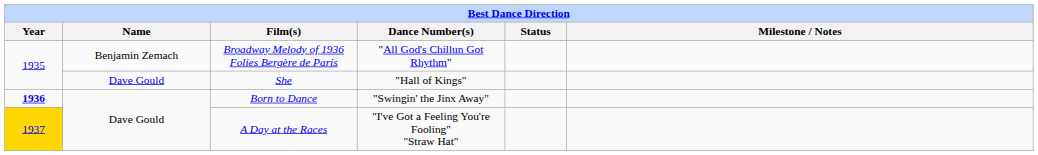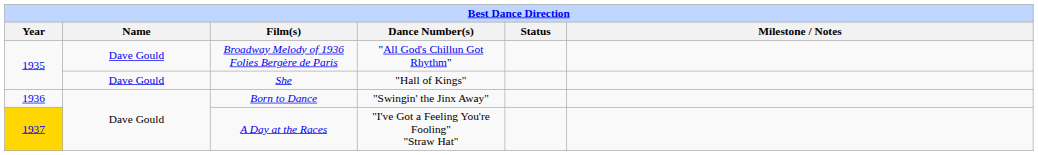Broadway Melody of 1936 Folies Bergère de Paris | Name: Benjamin Zemach -> Dave Gould
Born to Dance | Year: bold -> normal
